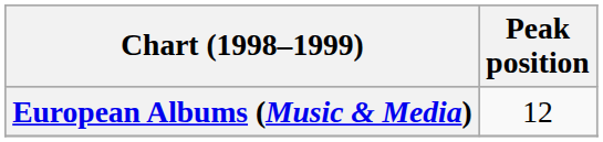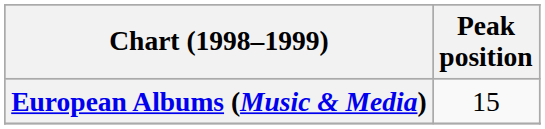European Albums (Music & Media) | Peak position: 12 -> 15
